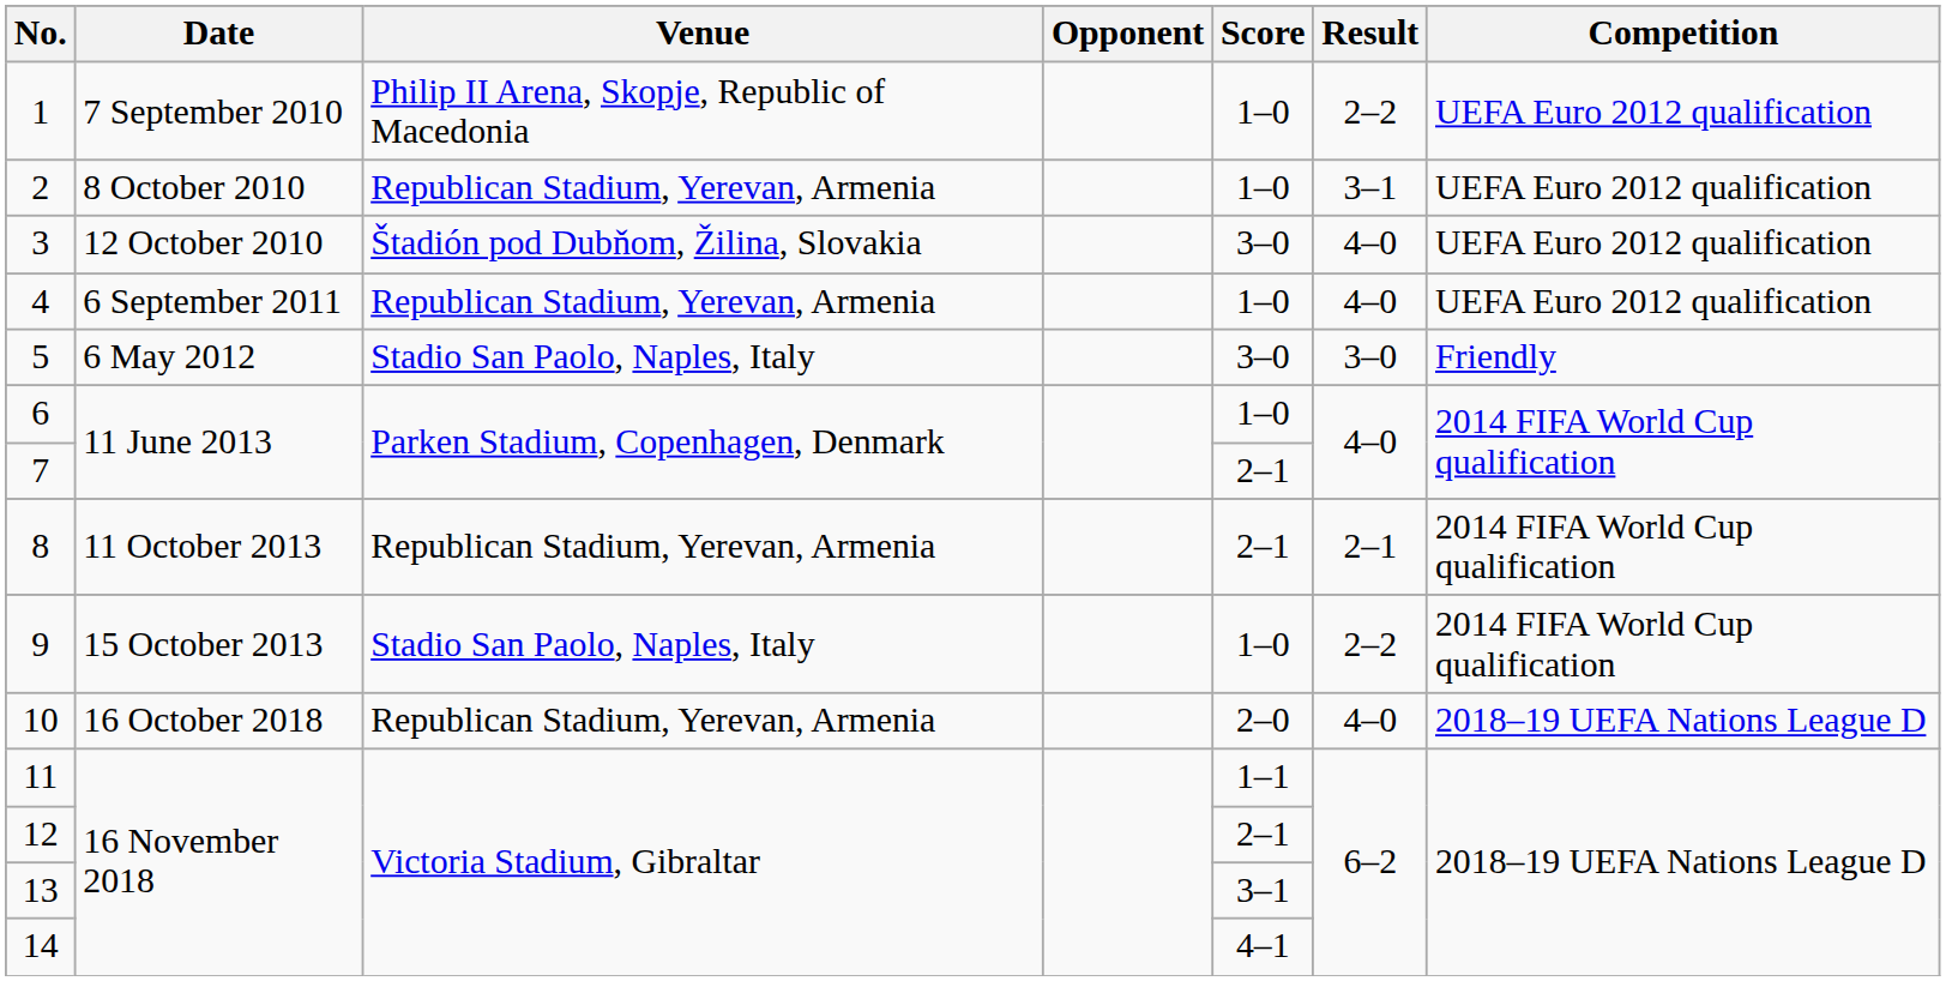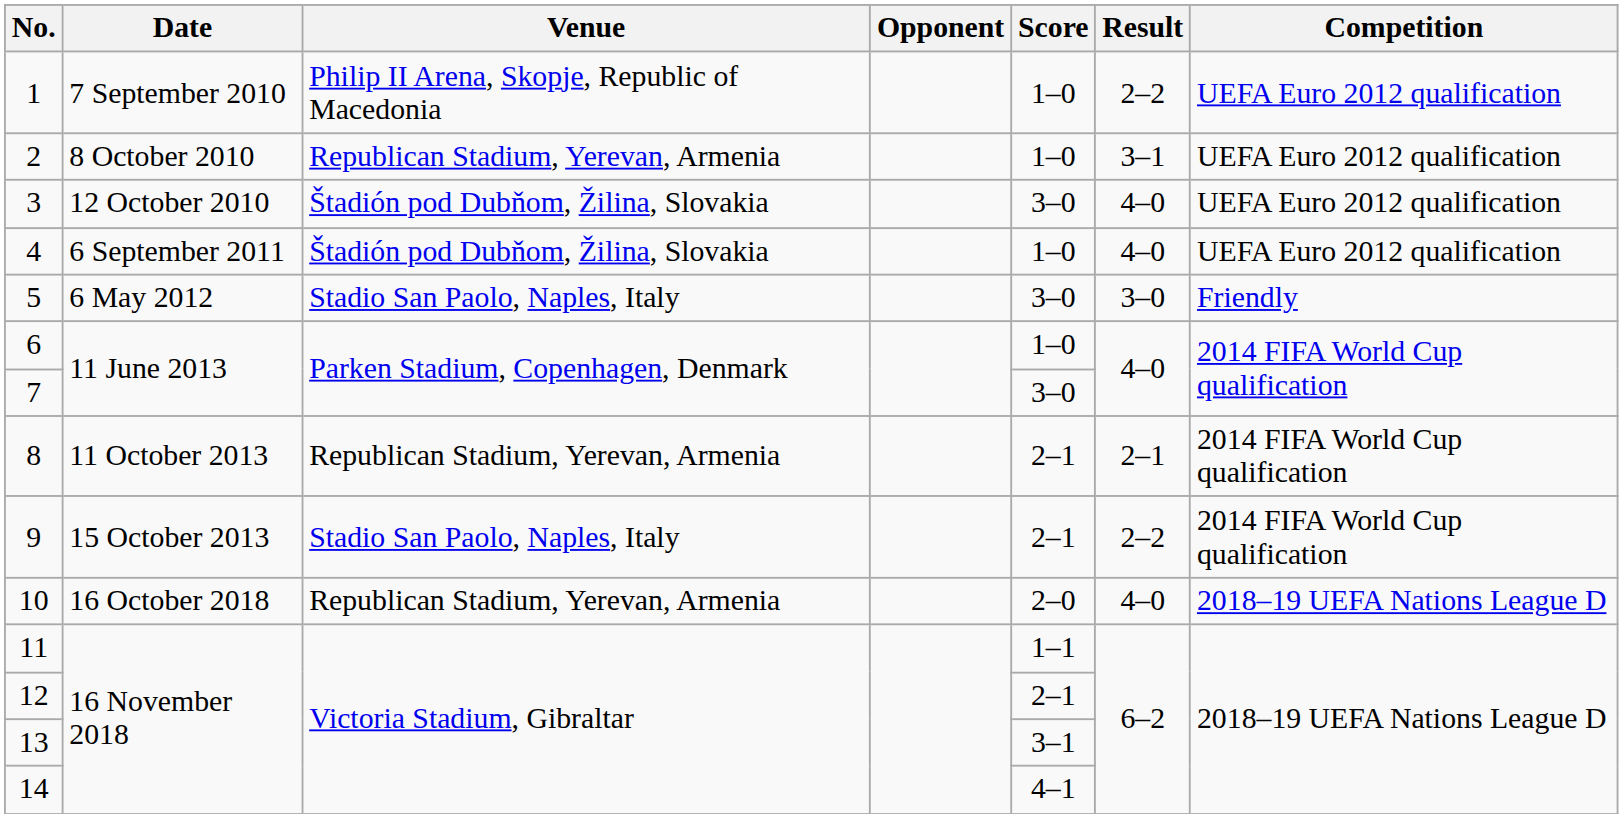4 | Venue: Republican Stadium, Yerevan, Armenia -> Štadión pod Dubňom, Žilina, Slovakia
7 | Score: 2–1 -> 3–0
9 | Score: 1–0 -> 2–1
